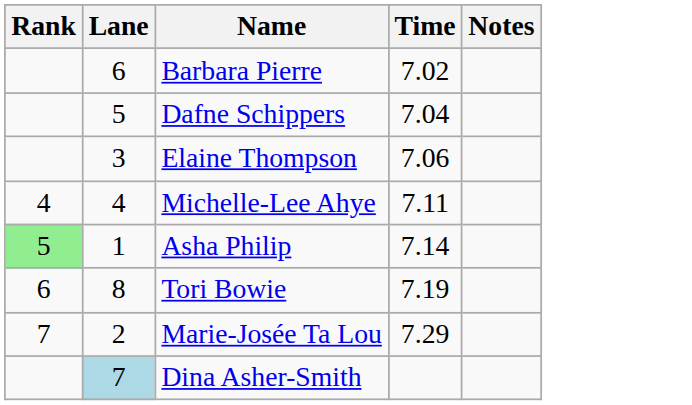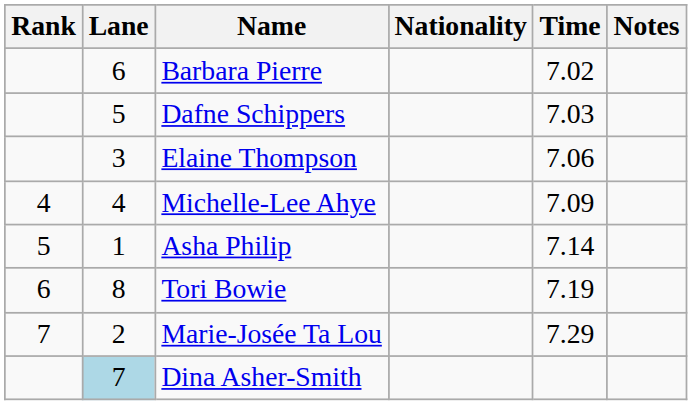+ column: Nationality
Dafne Schippers | Time: 7.04 -> 7.03
Michelle-Lee Ahye | Time: 7.11 -> 7.09
Asha Philip | Rank: lightgreen background -> no background
